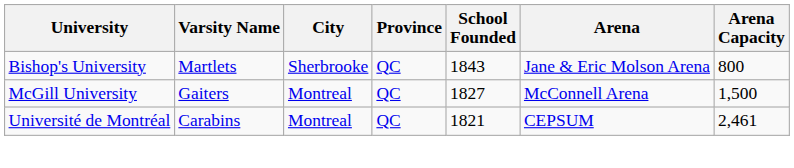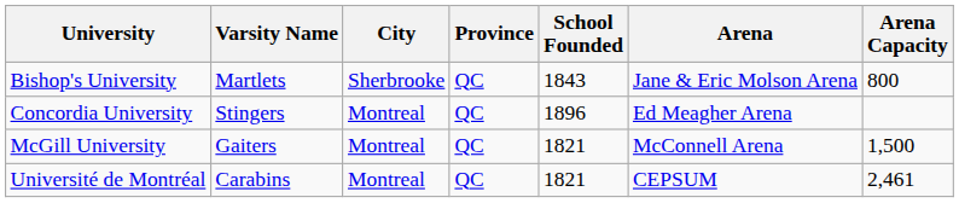+ row: Concordia University | Stingers | Montreal | QC | 1896 | Ed Meagher Arena
McGill University | School Founded: 1827 -> 1821
